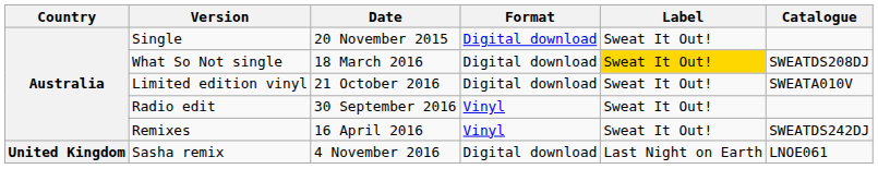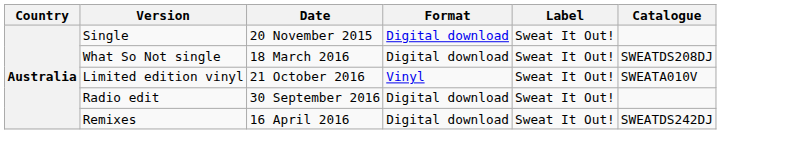What So Not single | Label: gold background -> no background
Limited edition vinyl | Format: Digital download -> Vinyl
Radio edit | Format: Vinyl -> Digital download
Remixes | Format: Vinyl -> Digital download
- row: United Kingdom | Sasha remix | 4 November 2016 | Digital download | Last Night on Earth | LNOE061
